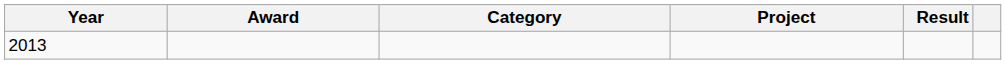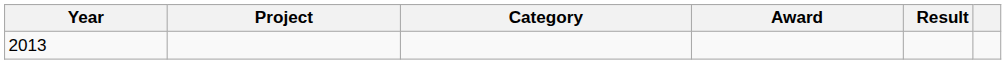columns swapped: Award <-> Project
